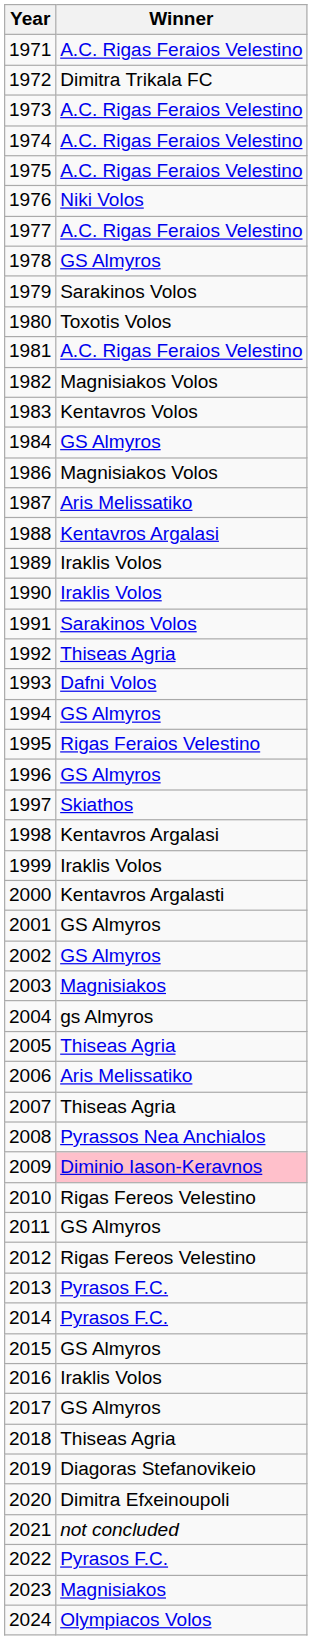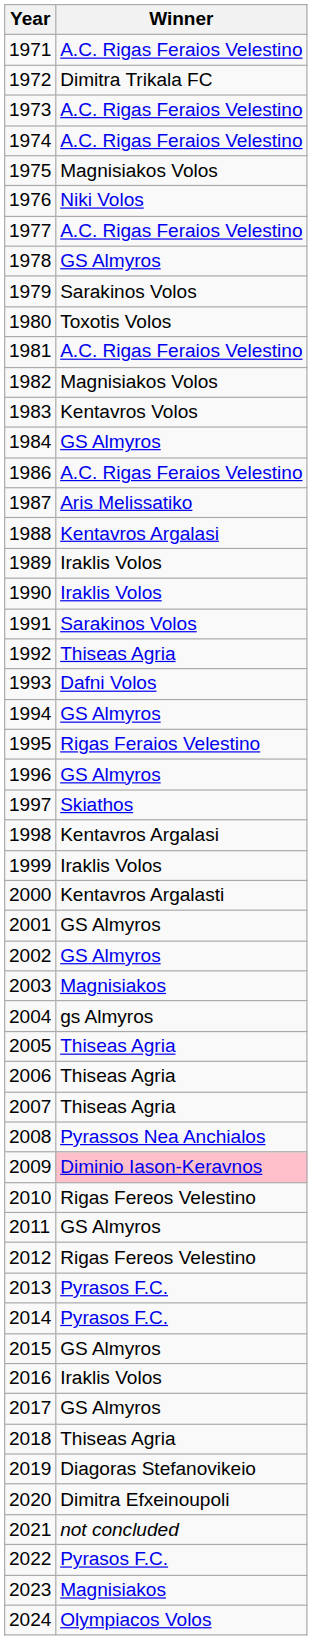1975 | Winner: A.C. Rigas Feraios Velestino -> Magnisiakos Volos
1986 | Winner: Magnisiakos Volos -> A.C. Rigas Feraios Velestino
2006 | Winner: Aris Melissatiko -> Thiseas Agria
